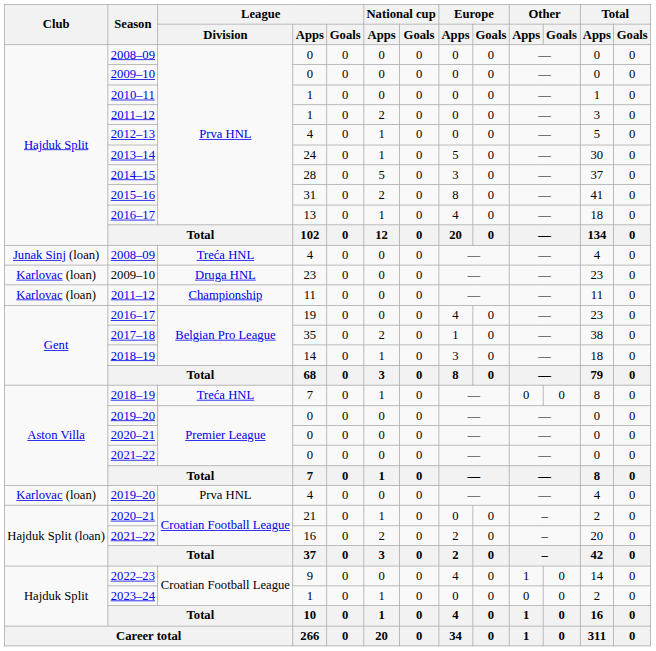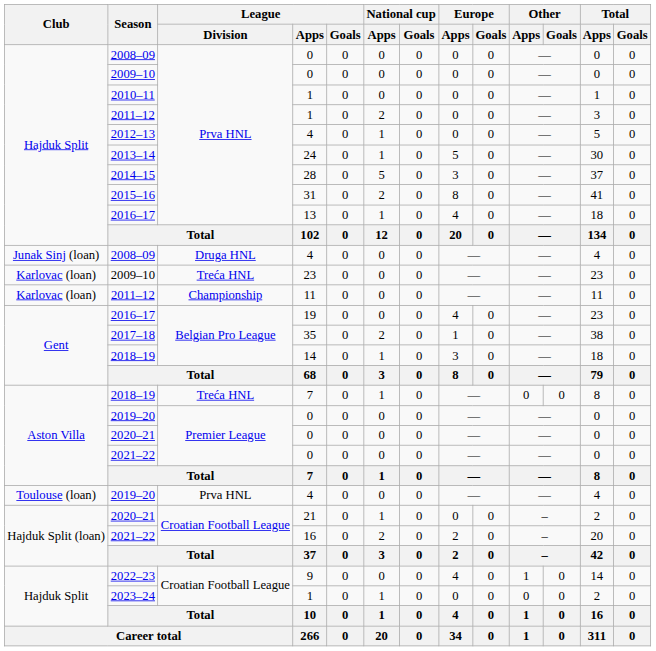2008–09 / 4 | League / Division: Treća HNL -> Druga HNL
2009–10 / 23 | League / Division: Druga HNL -> Treća HNL
2019–20 / 4 | Club: Karlovac (loan) -> Toulouse (loan)
